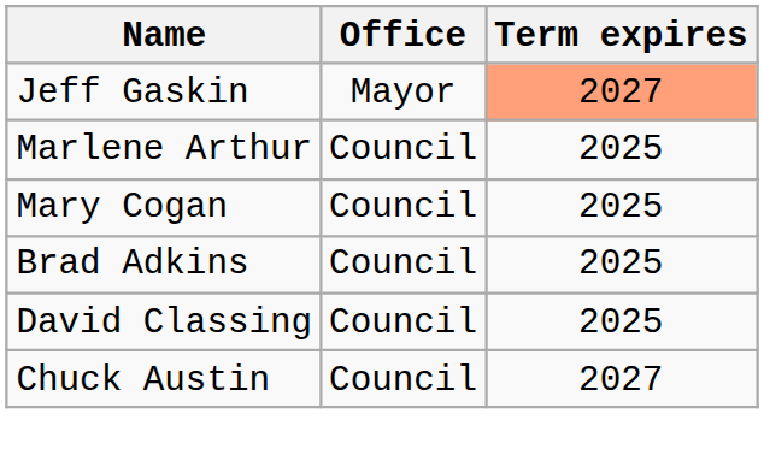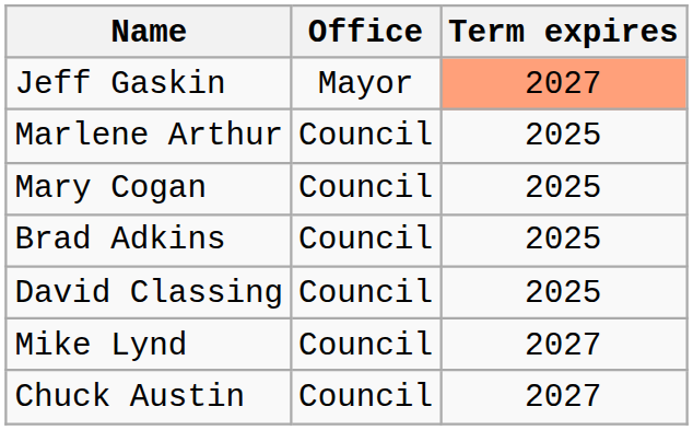+ row: Mike Lynd | Council | 2027
